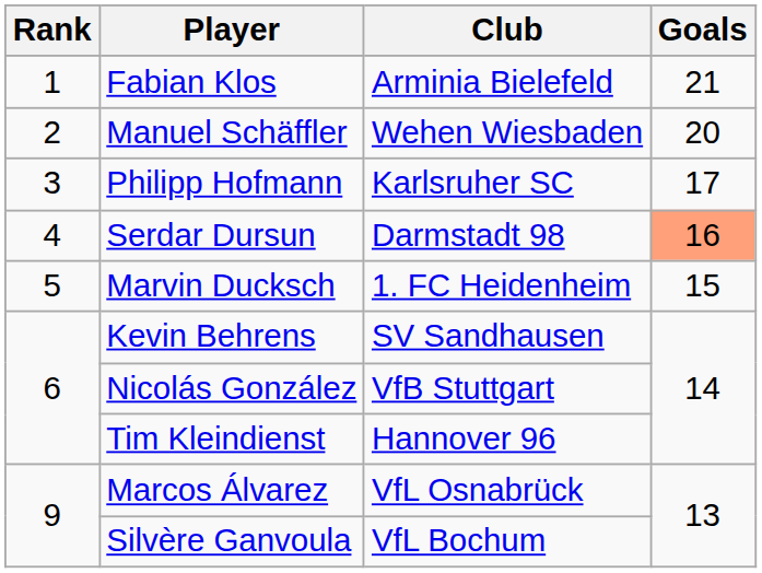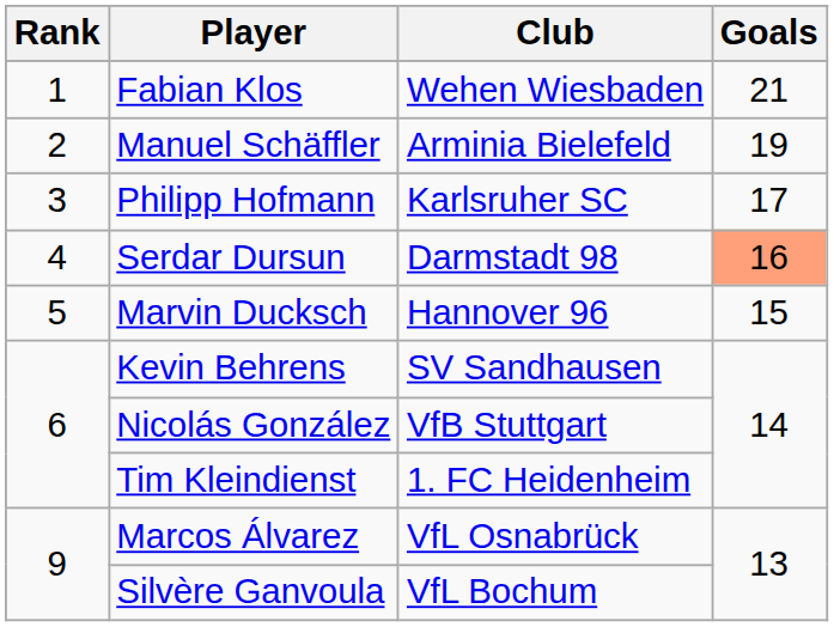Fabian Klos | Club: Arminia Bielefeld -> Wehen Wiesbaden
Manuel Schäffler | Club: Wehen Wiesbaden -> Arminia Bielefeld
Manuel Schäffler | Goals: 20 -> 19
Marvin Ducksch | Club: 1. FC Heidenheim -> Hannover 96
Tim Kleindienst | Club: Hannover 96 -> 1. FC Heidenheim
